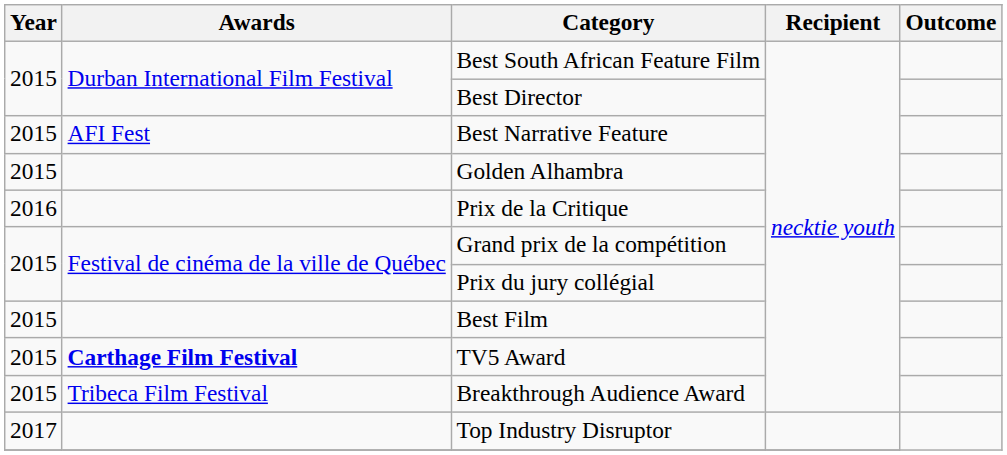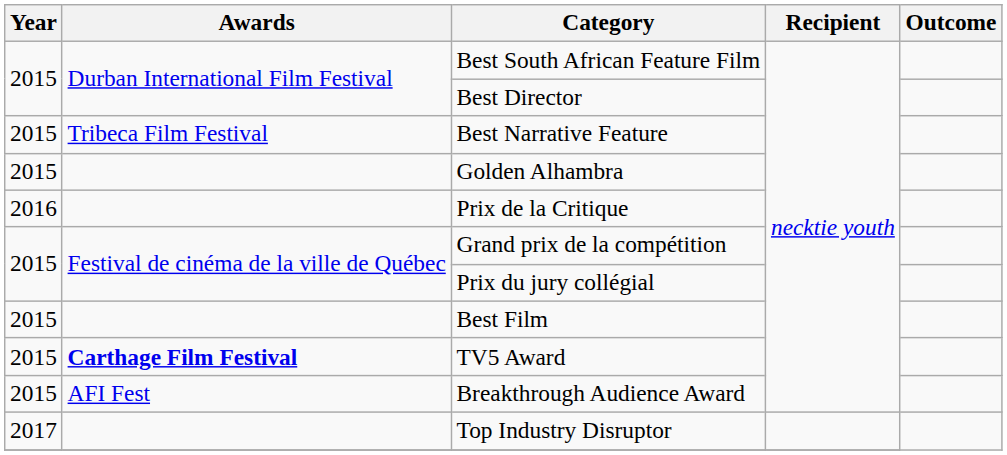Best Narrative Feature | Awards: AFI Fest -> Tribeca Film Festival
Breakthrough Audience Award | Awards: Tribeca Film Festival -> AFI Fest
